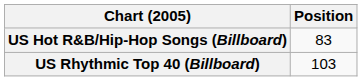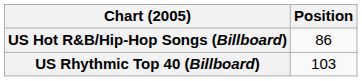US Hot R&B/Hip-Hop Songs (Billboard) | Position: 83 -> 86
